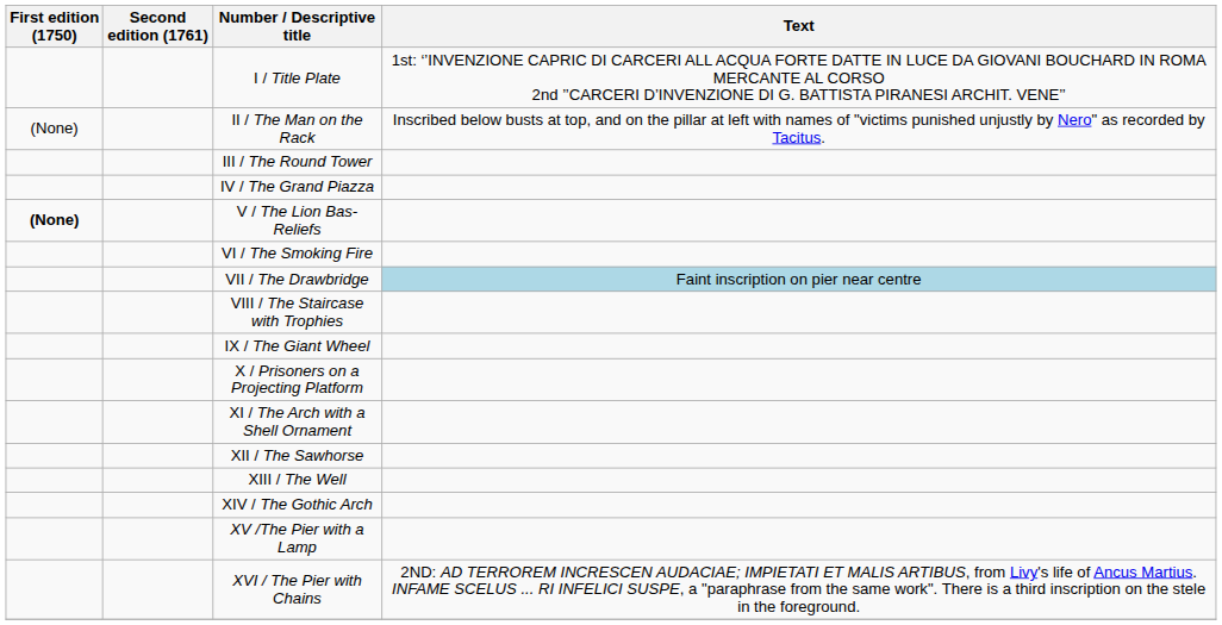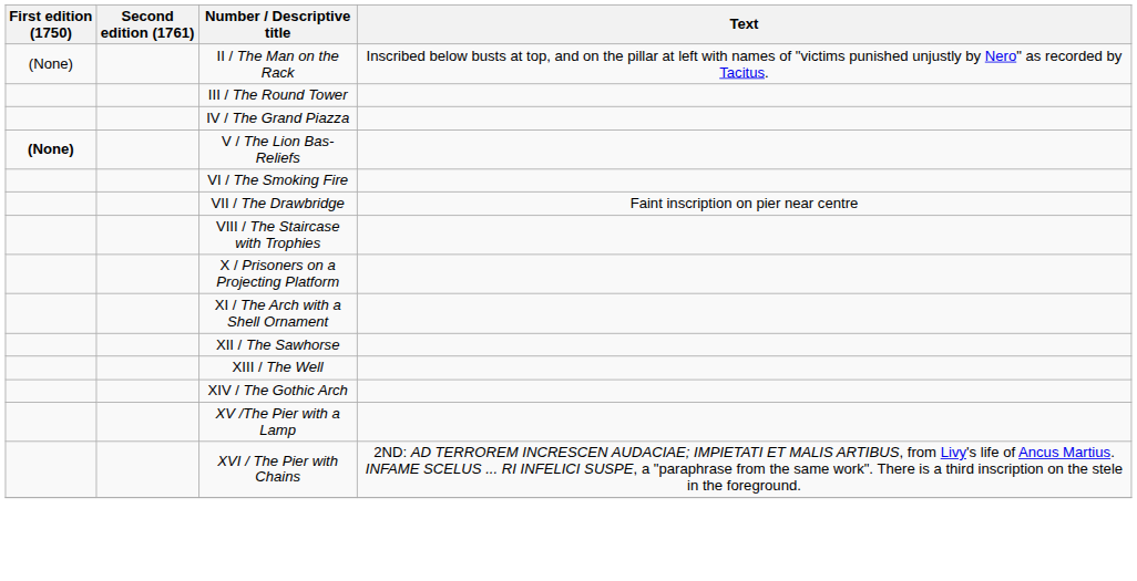- row: I / Title Plate | 1st: ‘’INVENZIONE CAPRIC DI CARCERI ALL ACQUA FORTE DATTE IN LUCE DA GIOVANI BOUCHARD IN ROMA MERCANTE AL CORSO 2nd ’’CARCERI D’INVENZIONE DI G. BATTISTA PIRANESI ARCHIT. VENE’’
VII / The Drawbridge | Text: lightblue background -> no background
- row: IX / The Giant Wheel
